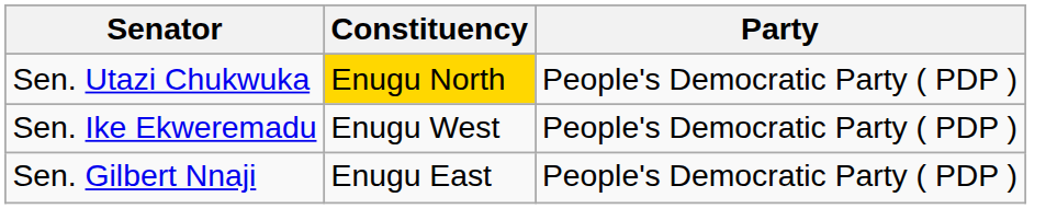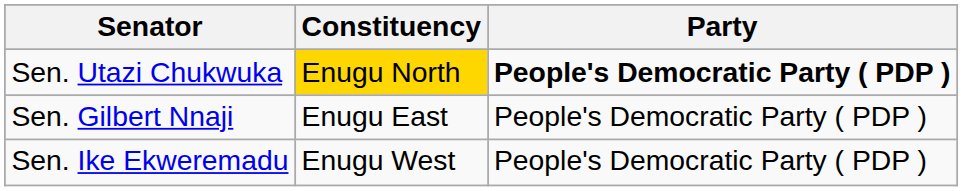Sen. Utazi Chukwuka | Party: normal -> bold
rows swapped: Sen. Ike Ekweremadu <-> Sen. Gilbert Nnaji
